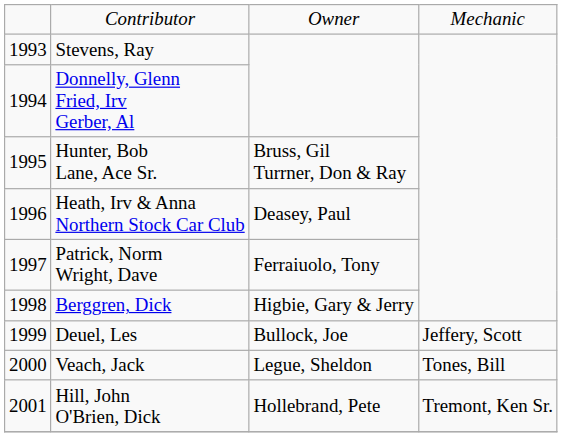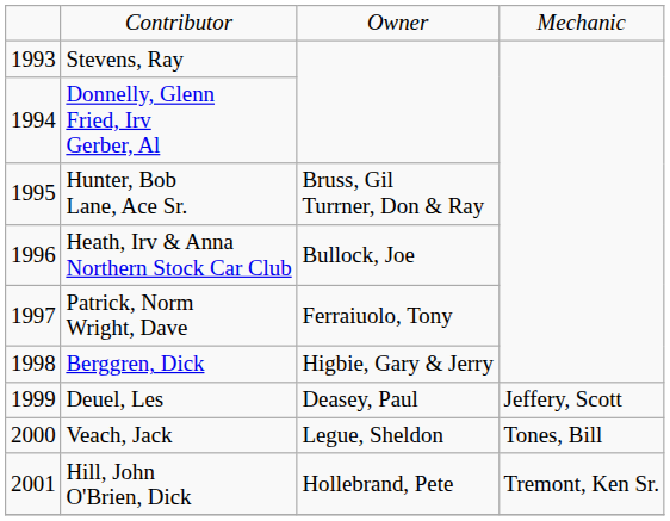Heath, Irv & Anna Northern Stock Car Club | column 3: Deasey, Paul -> Bullock, Joe
Deuel, Les | column 3: Bullock, Joe -> Deasey, Paul
